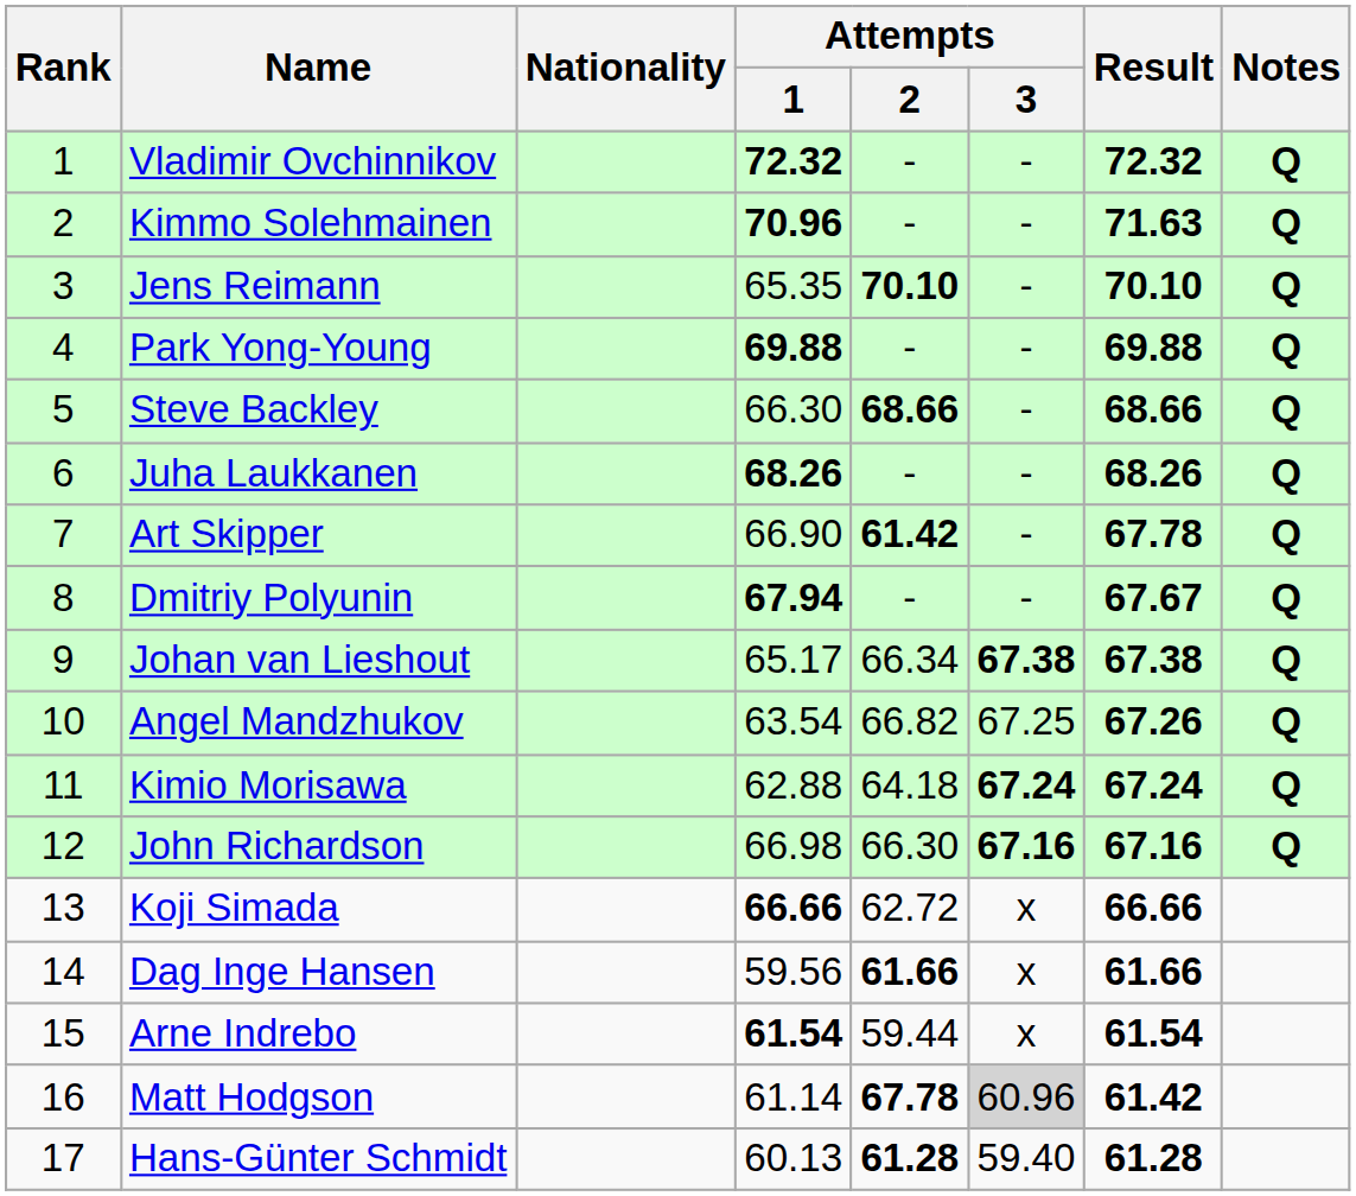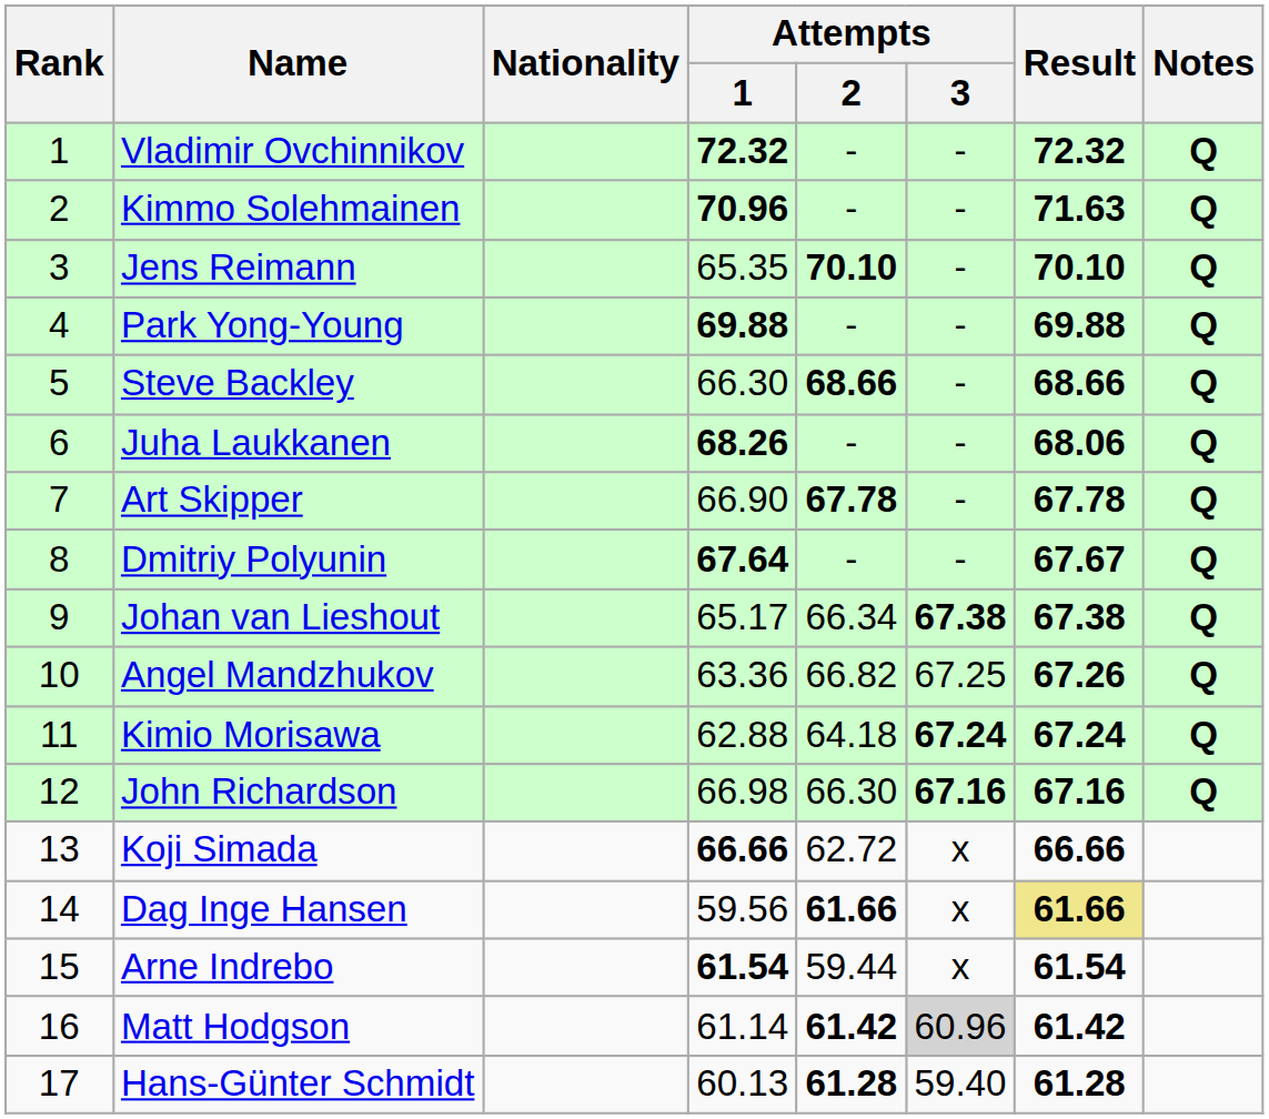Juha Laukkanen | Result: 68.26 -> 68.06
Art Skipper | Attempts / 2: 61.42 -> 67.78
Dmitriy Polyunin | Attempts / 1: 67.94 -> 67.64
Angel Mandzhukov | Attempts / 1: 63.54 -> 63.36
Dag Inge Hansen | Result: no background -> khaki background
Matt Hodgson | Attempts / 2: 67.78 -> 61.42
